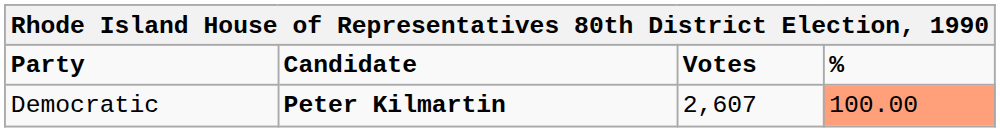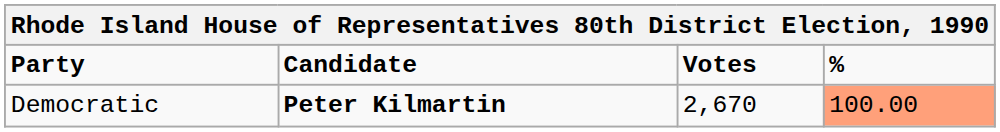Democratic | Votes: 2,607 -> 2,670
